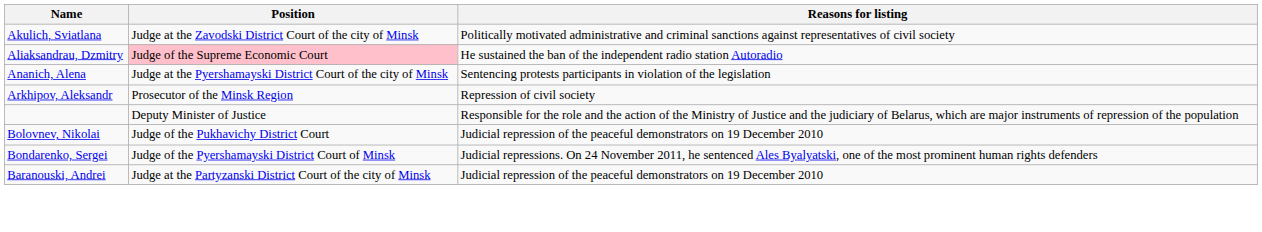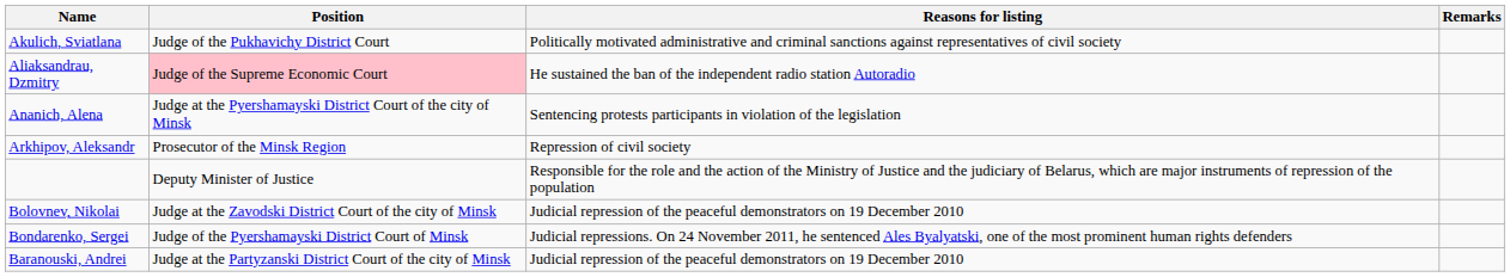+ column: Remarks
Akulich, Sviatlana | Position: Judge at the Zavodski District Court of the city of Minsk -> Judge of the Pukhavichy District Court
Bolovnev, Nikolai | Position: Judge of the Pukhavichy District Court -> Judge at the Zavodski District Court of the city of Minsk
